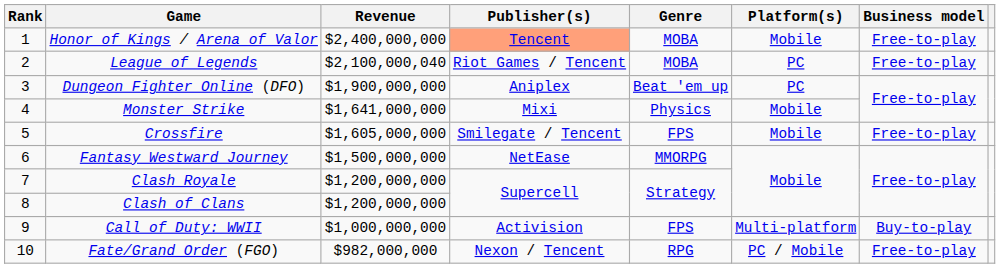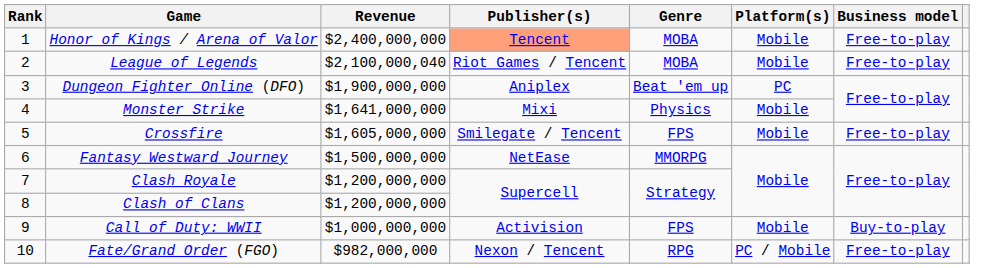League of Legends | Platform(s): PC -> Mobile
Call of Duty: WWII | Platform(s): Multi-platform -> Mobile
